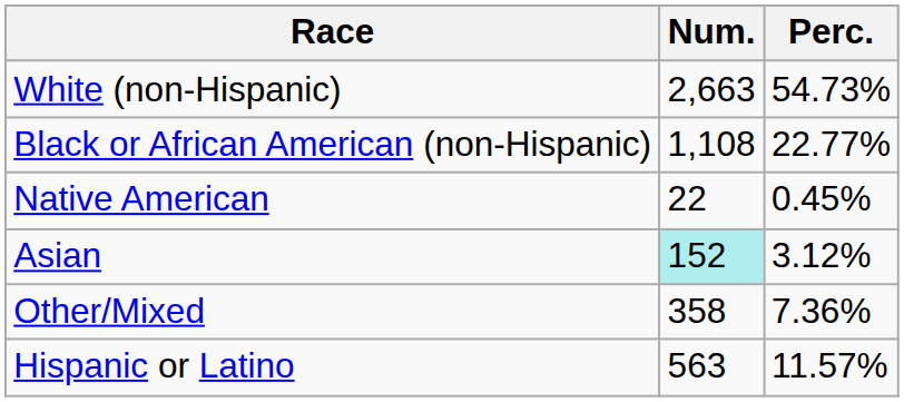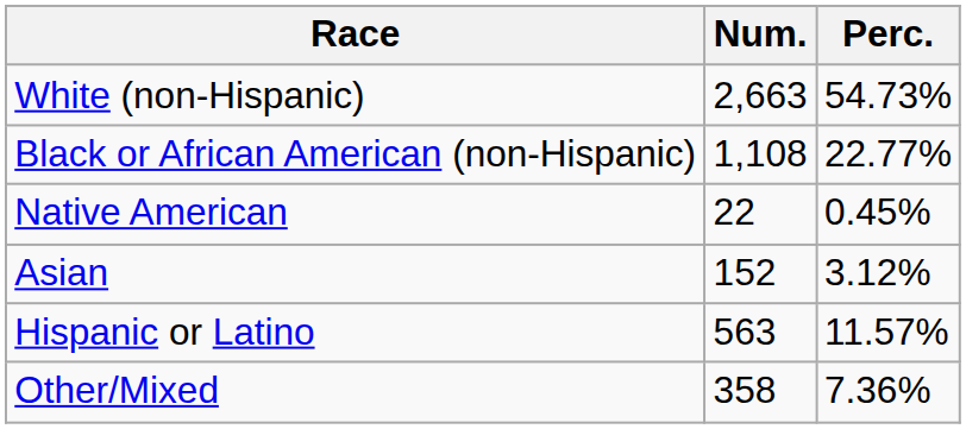Asian | Num.: paleturquoise background -> no background
rows swapped: Other/Mixed <-> Hispanic or Latino
